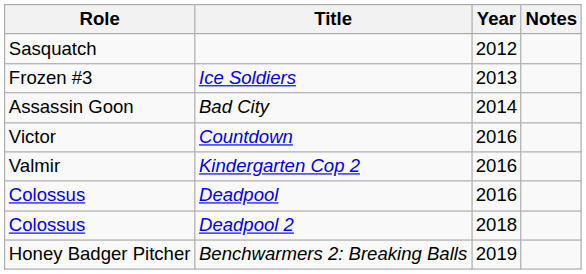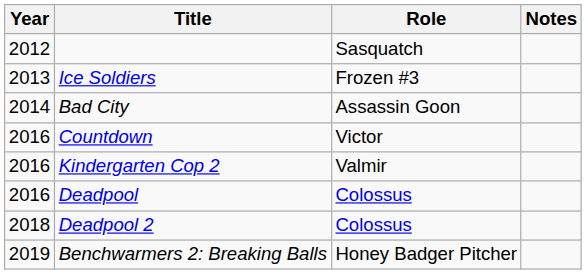columns swapped: Year <-> Role
